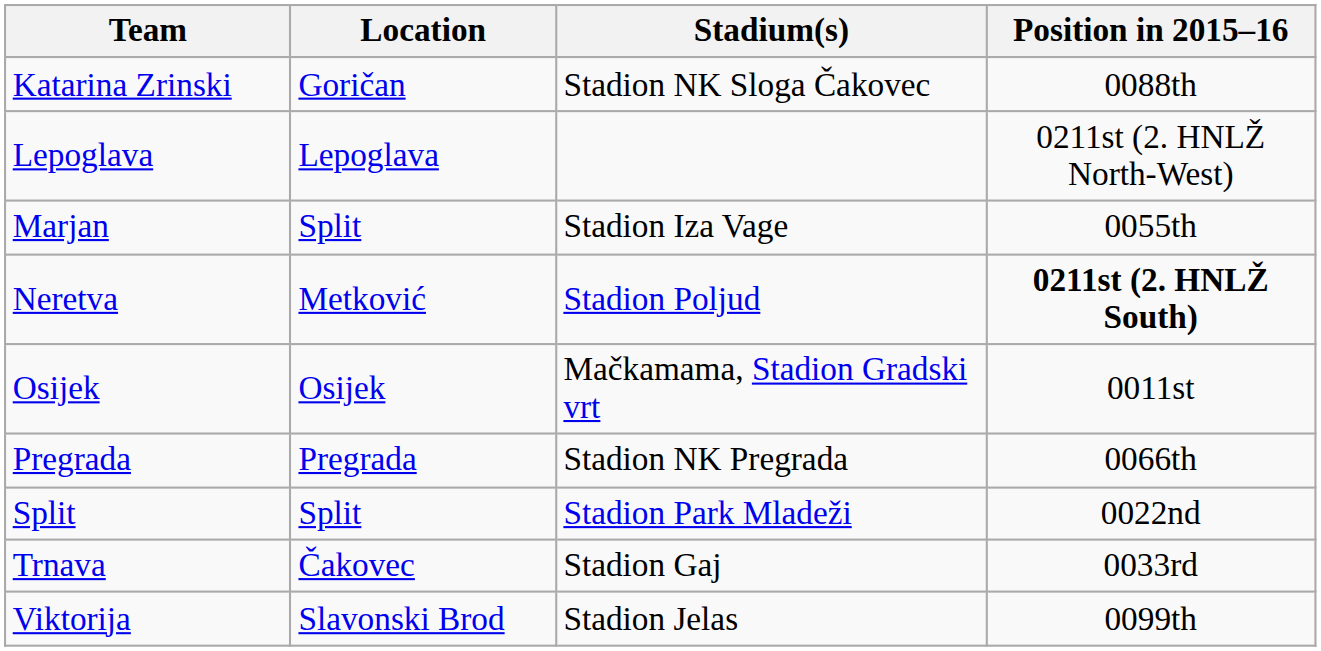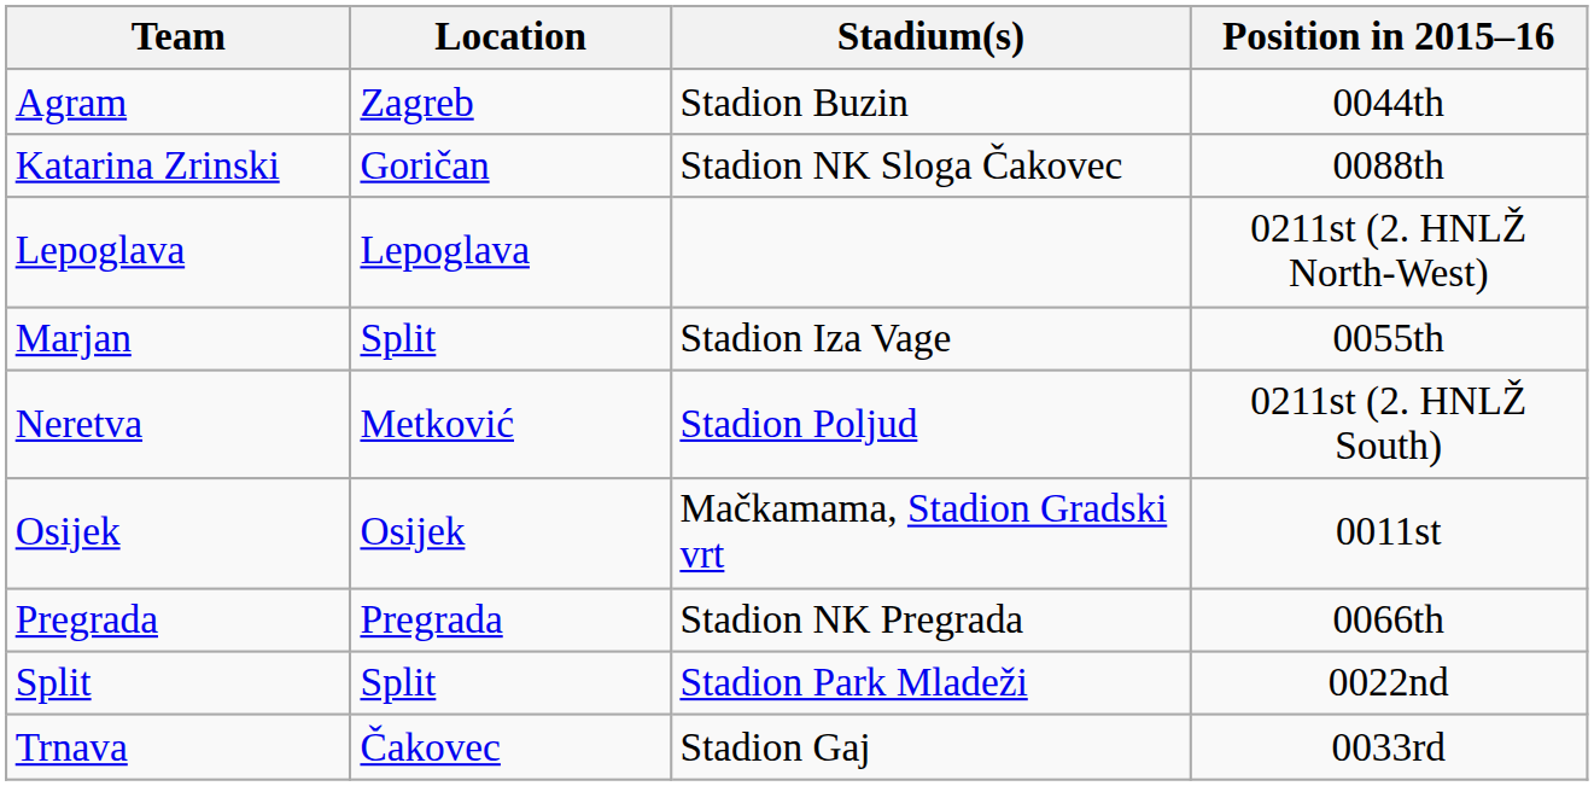+ row: Agram | Zagreb | Stadion Buzin | 0044th
Neretva | Position in 2015–16: bold -> normal
- row: Viktorija | Slavonski Brod | Stadion Jelas | 0099th
